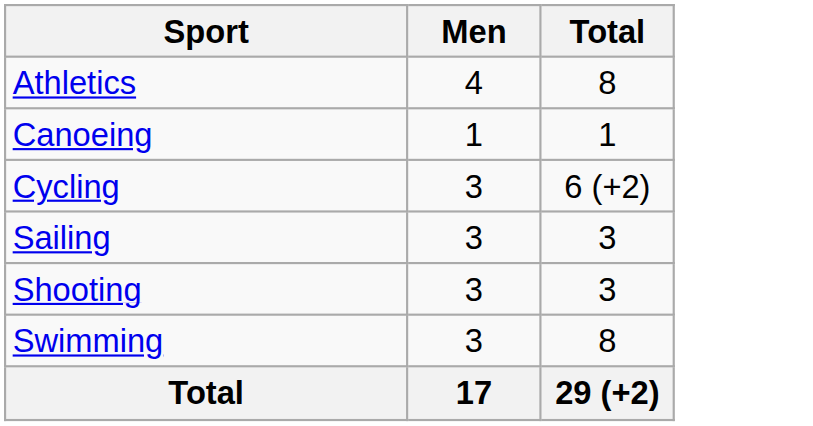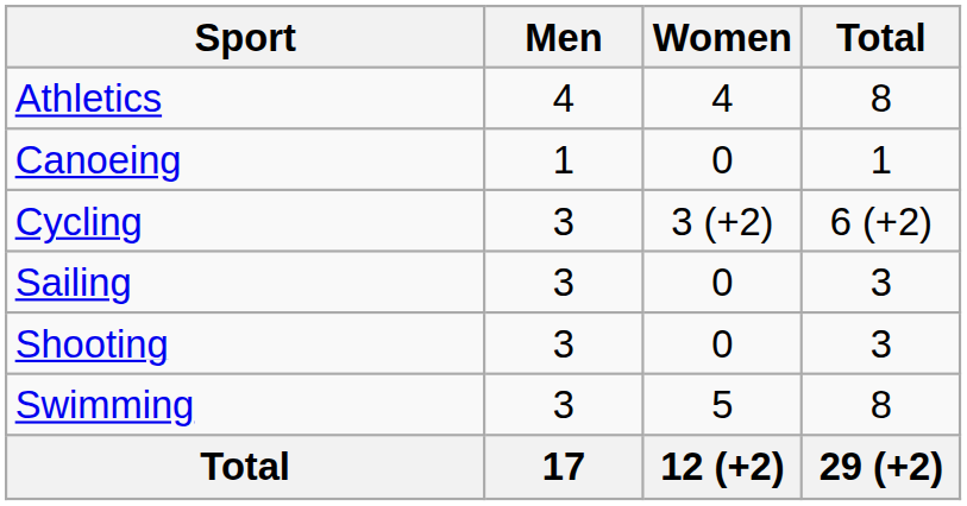+ column: Women | 4 | 0 | 3 (+2) | 0 | 0 | 5 | 12 (+2)
